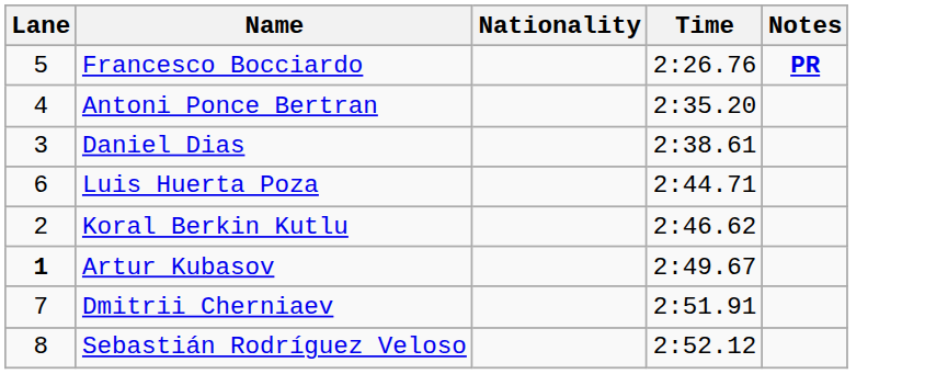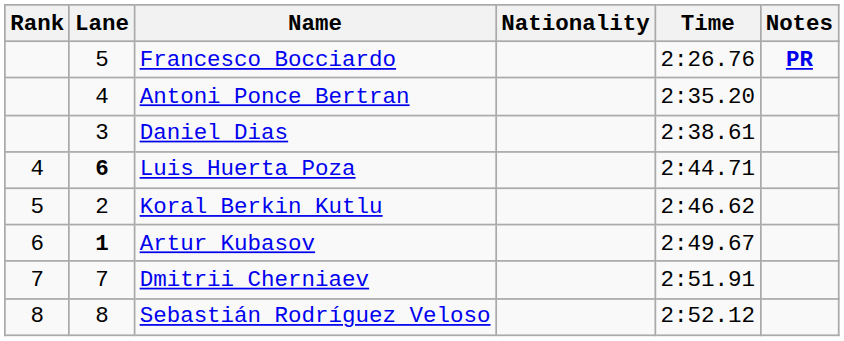+ column: Rank | 4 | 5 | 6 | 7 | 8
Luis Huerta Poza | Lane: normal -> bold
